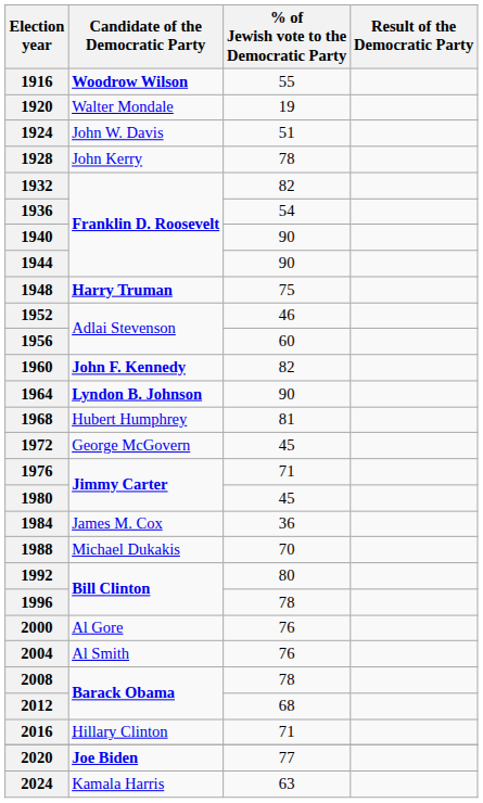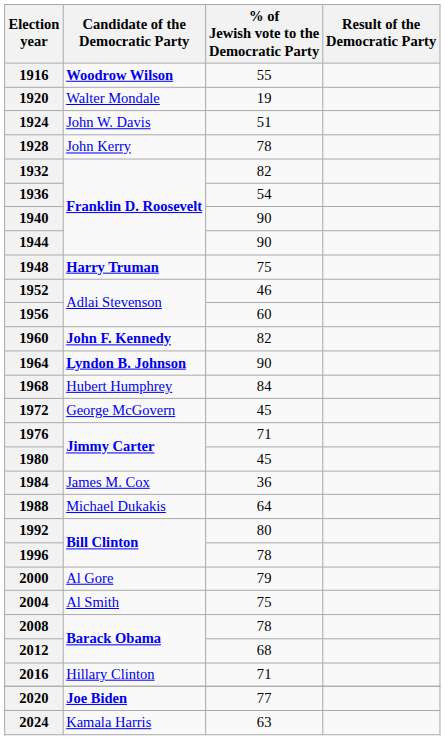1968 | % of Jewish vote to the Democratic Party: 81 -> 84
1988 | % of Jewish vote to the Democratic Party: 70 -> 64
2000 | % of Jewish vote to the Democratic Party: 76 -> 79
2004 | % of Jewish vote to the Democratic Party: 76 -> 75
